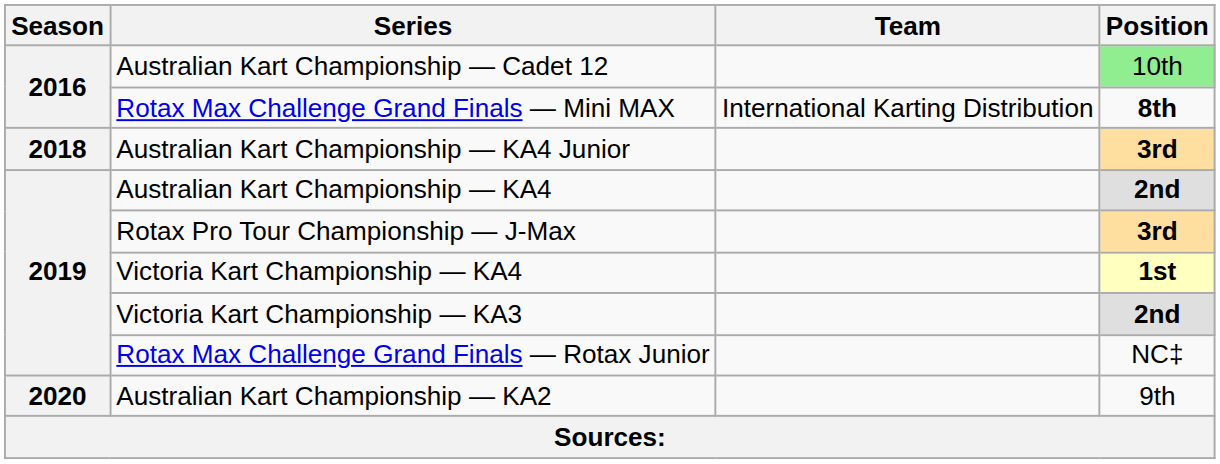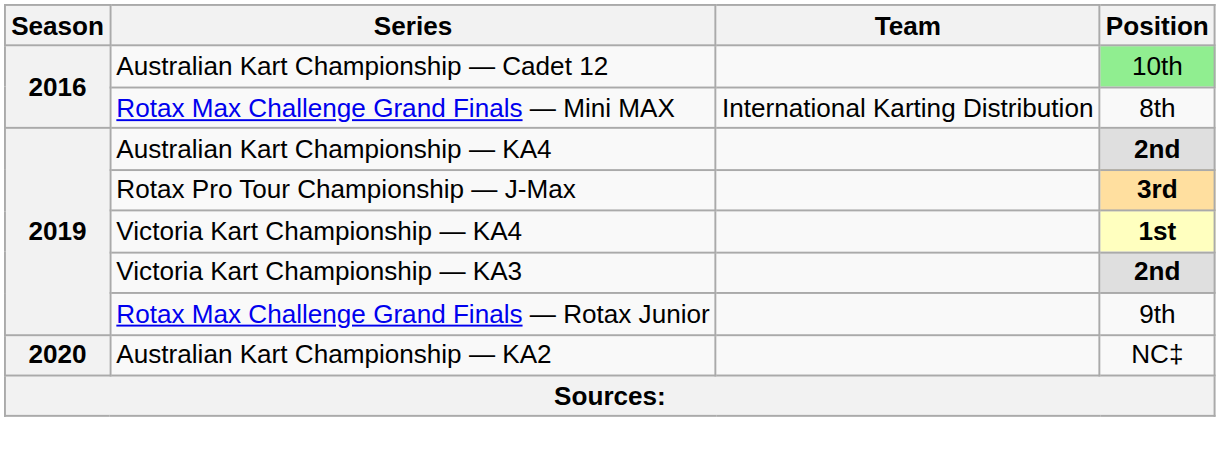Rotax Max Challenge Grand Finals — Mini MAX | Position: bold -> normal
- row: 2018 | Australian Kart Championship — KA4 Junior | 3rd
Rotax Max Challenge Grand Finals — Rotax Junior | Position: NC‡ -> 9th
Australian Kart Championship — KA2 | Position: 9th -> NC‡
